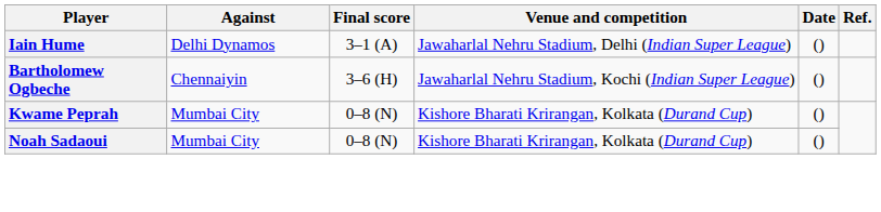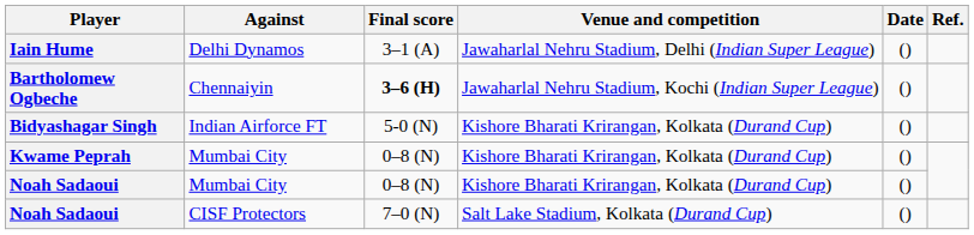Bartholomew Ogbeche | Final score: normal -> bold
+ row: Bidyashagar Singh | Indian Airforce FT | 5-0 (N) | Kishore Bharati Krirangan, Kolkata (Durand Cup) | ()
+ row: Noah Sadaoui | CISF Protectors | 7–0 (N) | Salt Lake Stadium, Kolkata (Durand Cup) | ()
